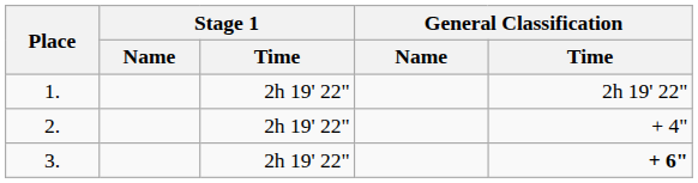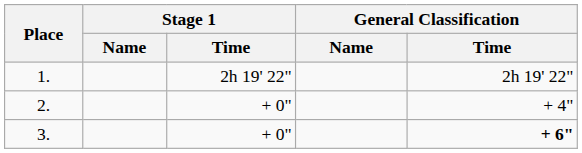2. | Stage 1 / Time: 2h 19' 22" -> + 0"
3. | Stage 1 / Time: 2h 19' 22" -> + 0"
